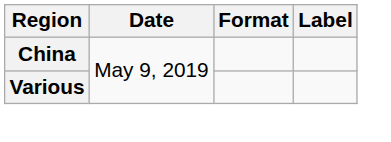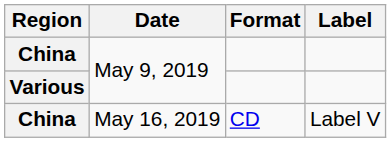+ row: China | May 16, 2019 | CD | Label V
